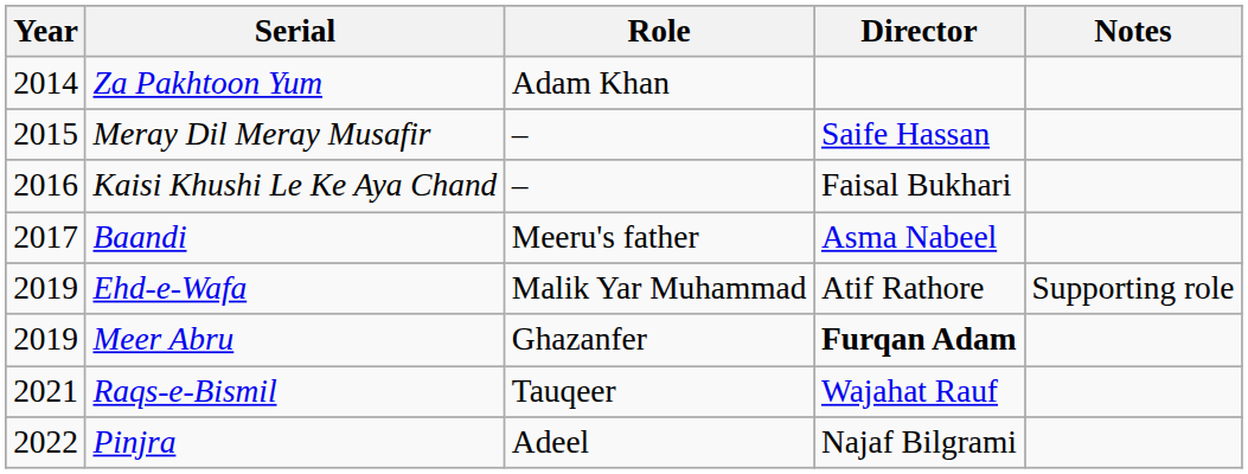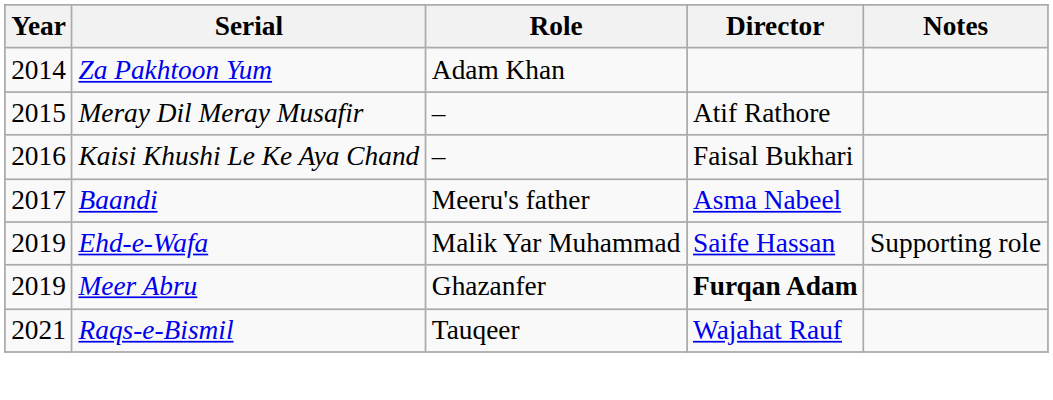Meray Dil Meray Musafir | Director: Saife Hassan -> Atif Rathore
Ehd-e-Wafa | Director: Atif Rathore -> Saife Hassan
- row: 2022 | Pinjra | Adeel | Najaf Bilgrami
